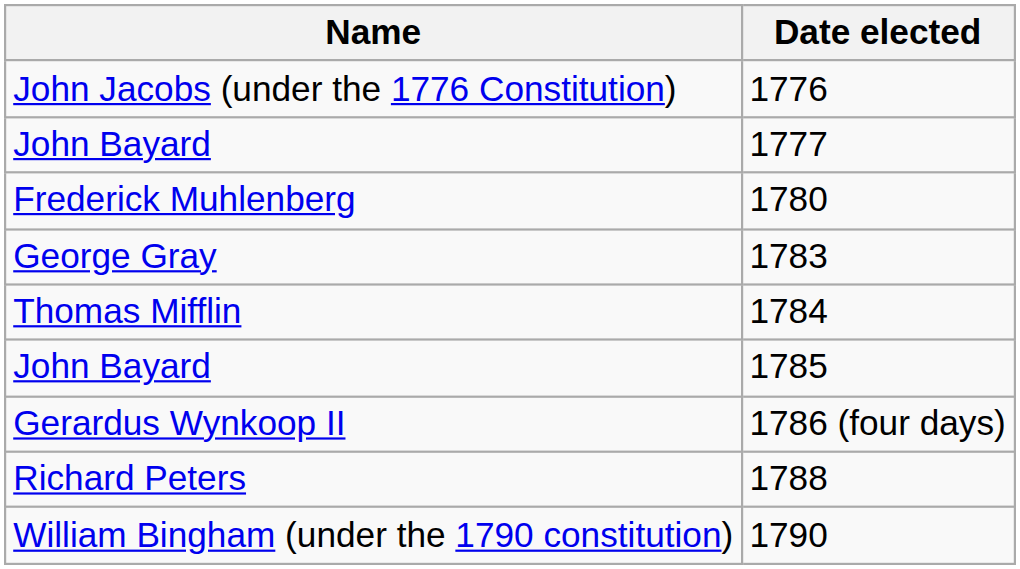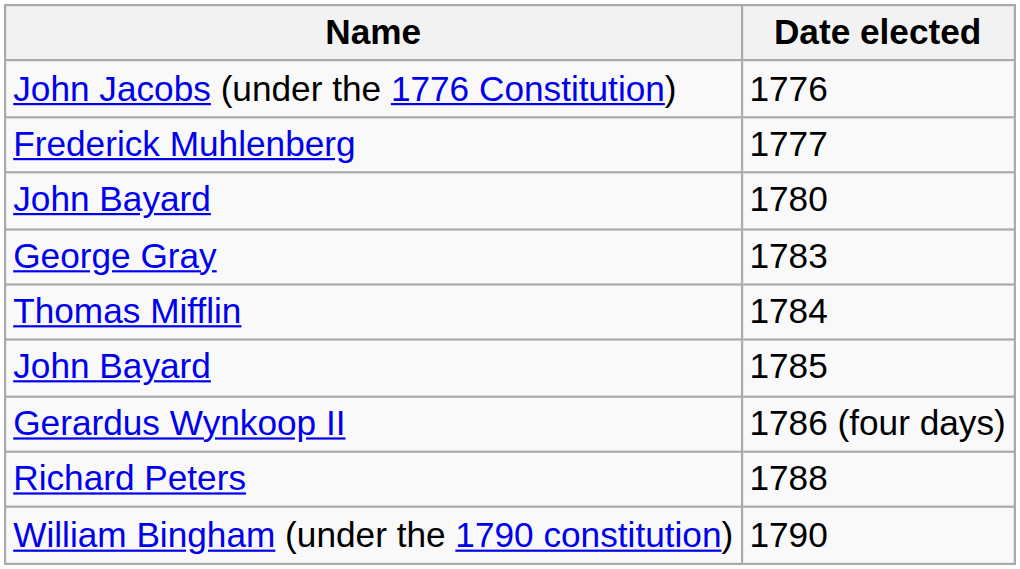1777 | Name: John Bayard -> Frederick Muhlenberg
1780 | Name: Frederick Muhlenberg -> John Bayard
